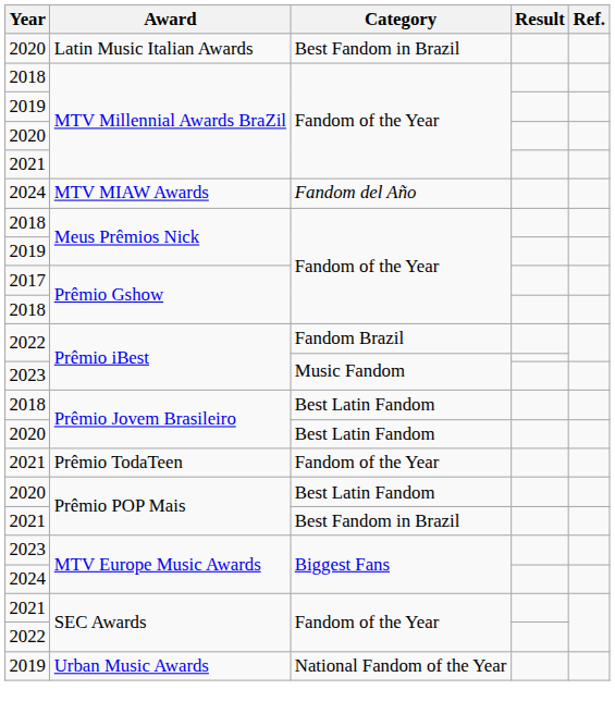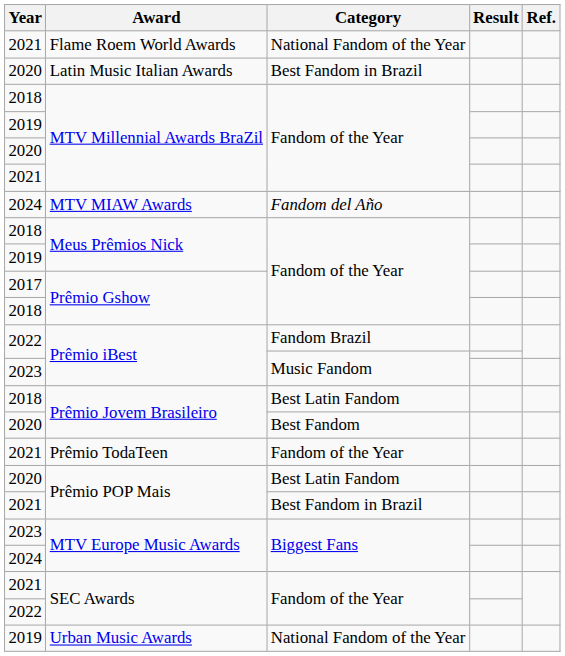+ row: 2021 | Flame Roem World Awards | National Fandom of the Year
2020 / Prêmio Jovem Brasileiro | Category: Best Latin Fandom -> Best Fandom
